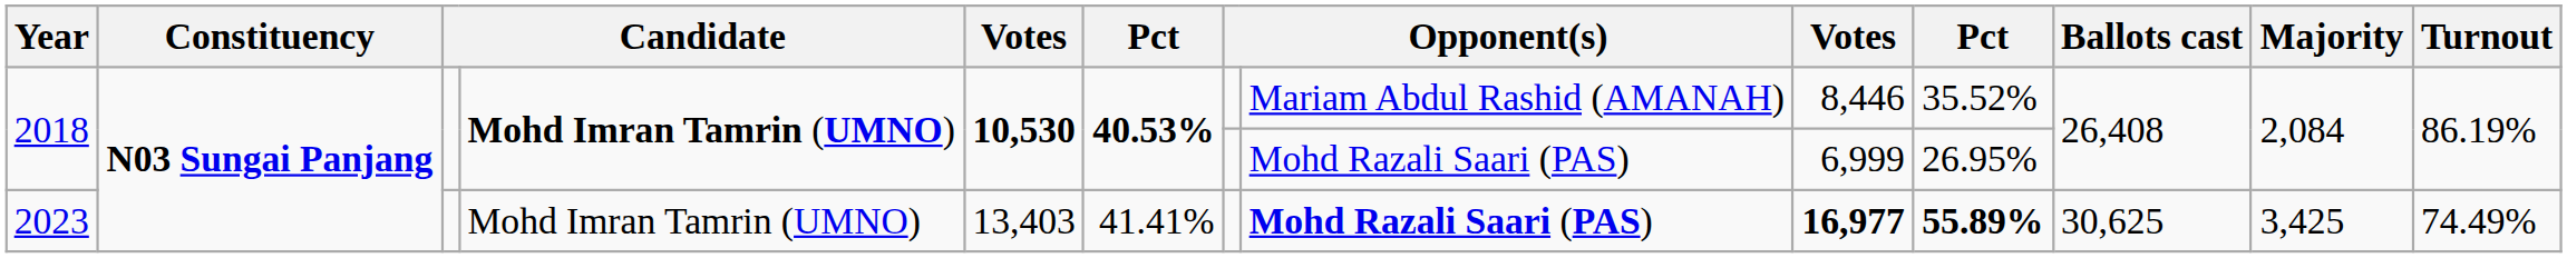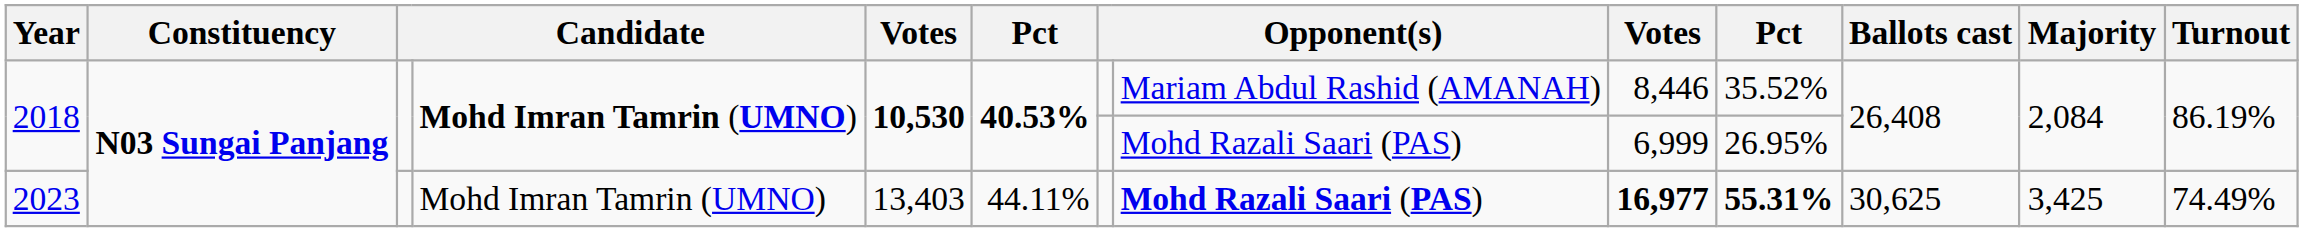2023 | column 6: 41.41% -> 44.11%
2023 | column 10: 55.89% -> 55.31%
